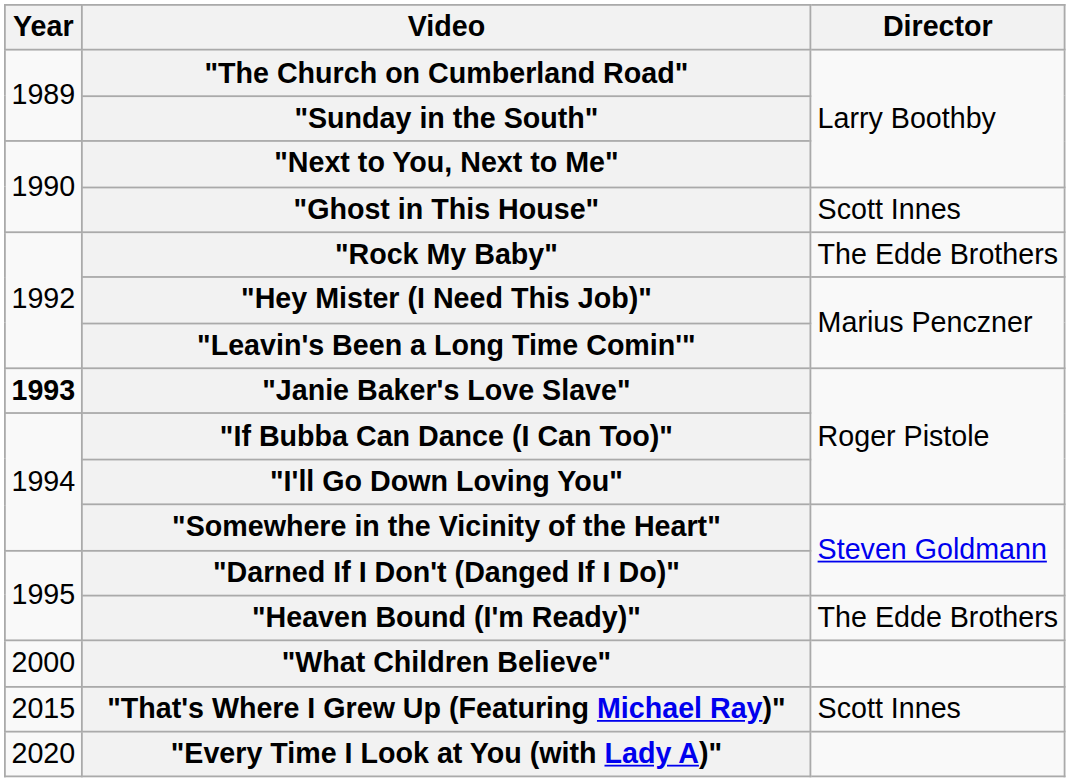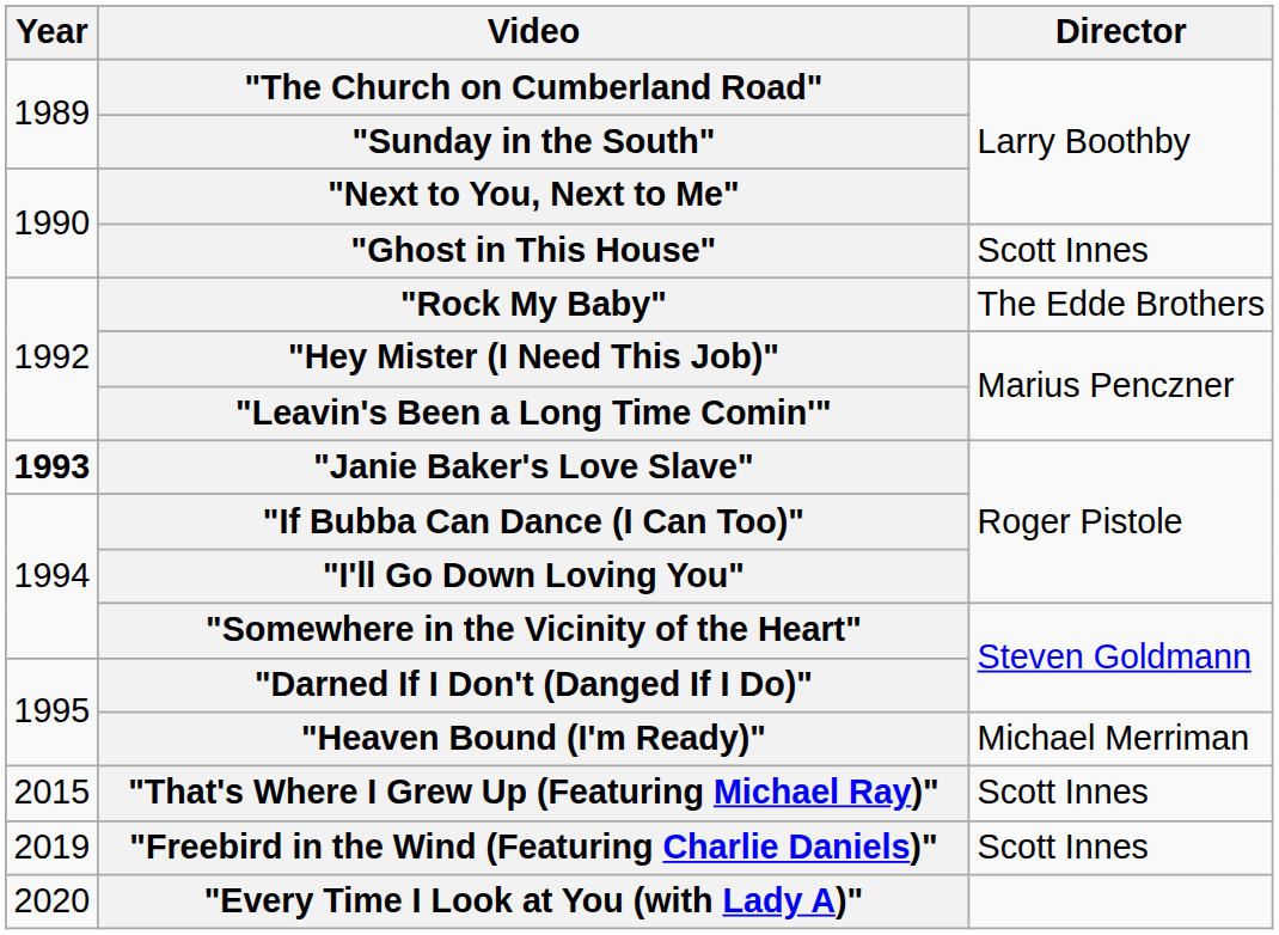"Heaven Bound (I'm Ready)" | Director: The Edde Brothers -> Michael Merriman
- row: 2000 | "What Children Believe"
+ row: 2019 | "Freebird in the Wind (Featuring Charlie Daniels)" | Scott Innes
